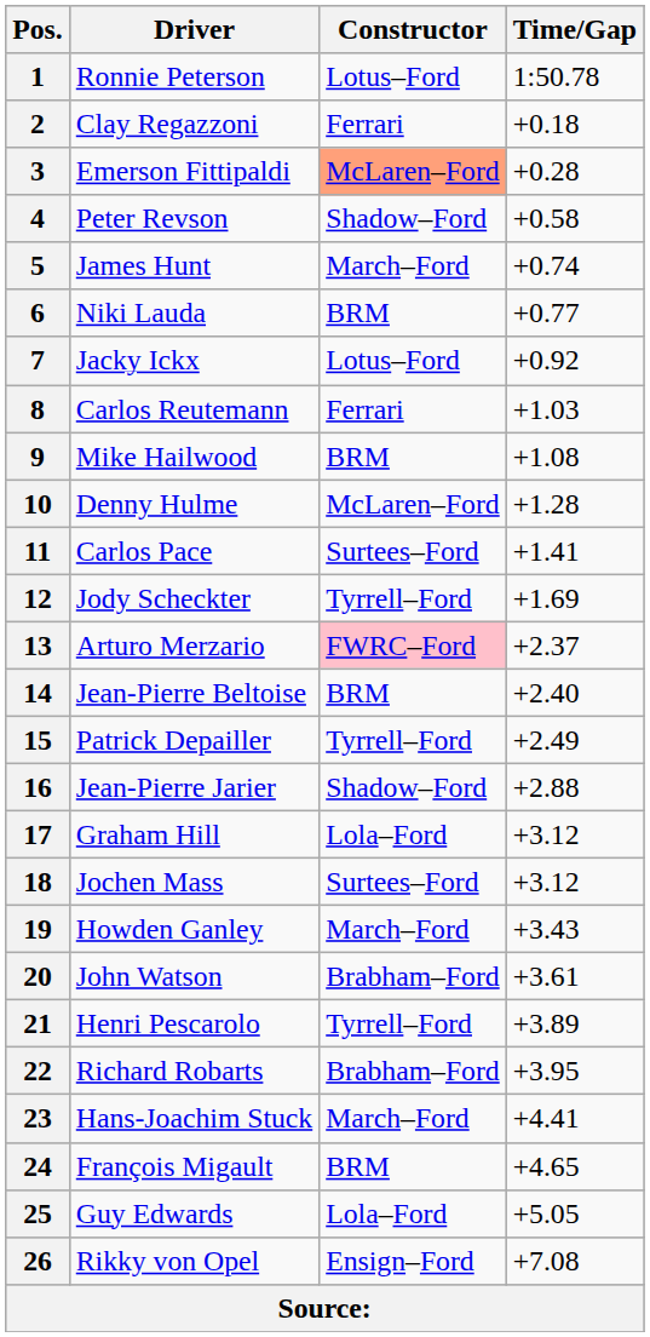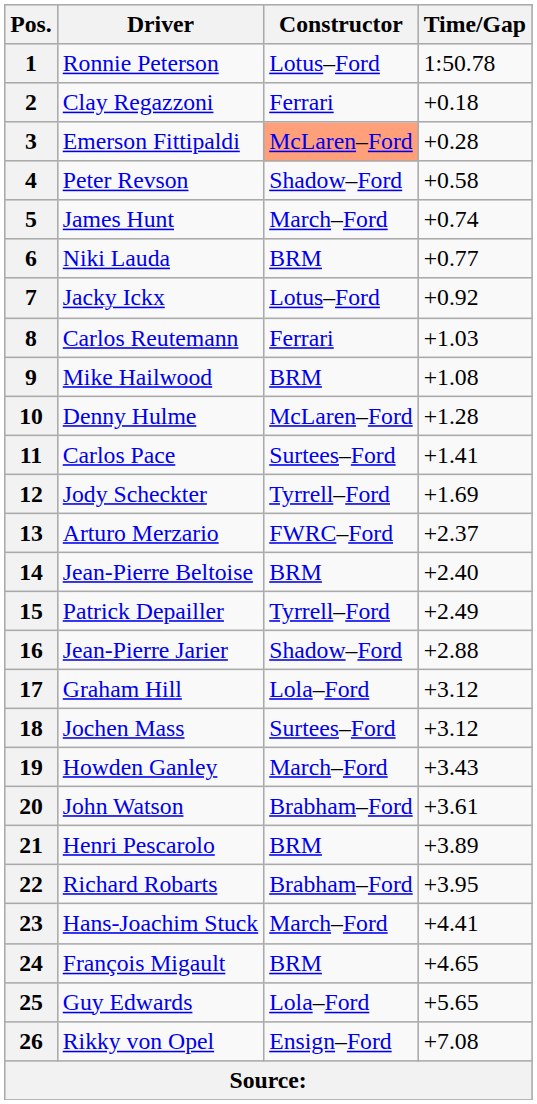13 | Constructor: pink background -> no background
21 | Constructor: Tyrrell–Ford -> BRM
25 | Time/Gap: +5.05 -> +5.65
